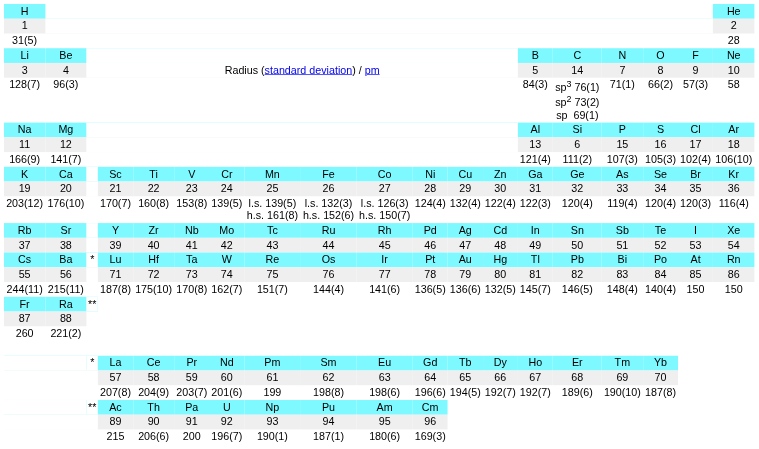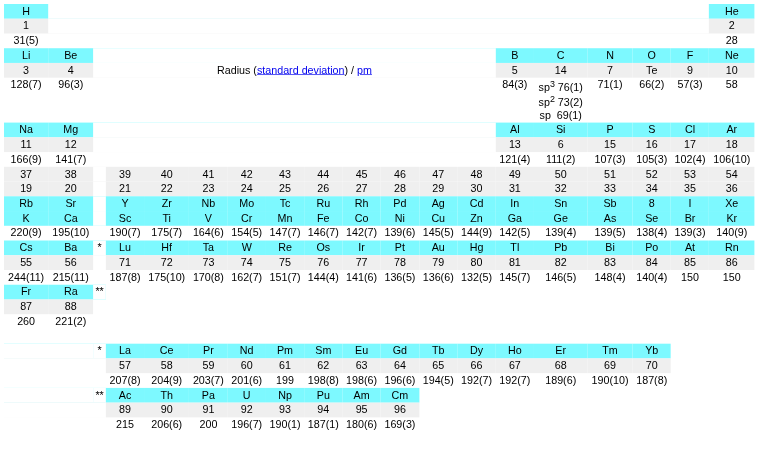3 | column 17: 8 -> Te
rows swapped: K <-> 37
- row: 203(12) | 176(10) | 170(7) | 160(8) | 153(8) | 139(5) | l.s. 139(5) h.s. 161(8) | l.s. 132(3) h.s. 152(6) | l.s. 126(3) h.s. 150(7) | 124(4) | 132(4) | 122(4) | 122(3) | 120(4) | 119(4) | 120(4) | 120(3) | 116(4)
Rb | column 17: Te -> 8
+ row: 220(9) | 195(10) | 190(7) | 175(7) | 164(6) | 154(5) | 147(7) | 146(7) | 142(7) | 139(6) | 145(5) | 144(9) | 142(5) | 139(4) | 139(5) | 138(4) | 139(3) | 140(9)
